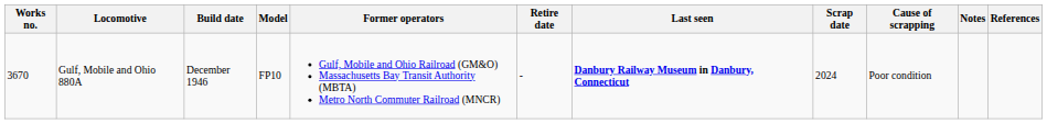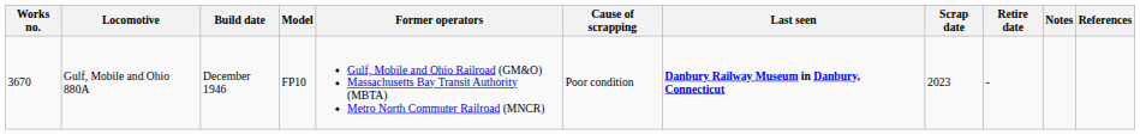columns swapped: Retire date <-> Cause of scrapping
Gulf, Mobile and Ohio 880A | Scrap date: 2024 -> 2023
